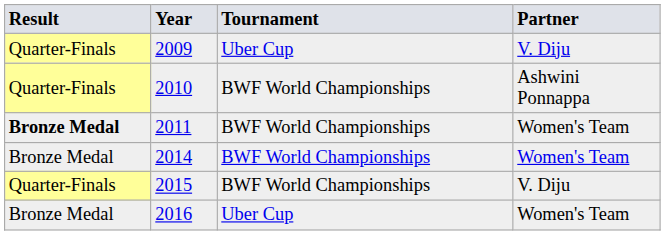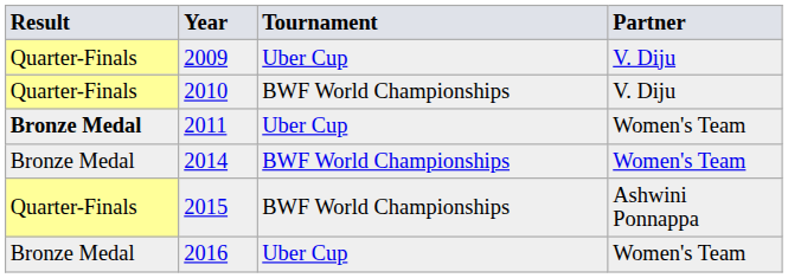2010 | Partner: Ashwini Ponnappa -> V. Diju
2011 | Tournament: BWF World Championships -> Uber Cup
2015 | Partner: V. Diju -> Ashwini Ponnappa
